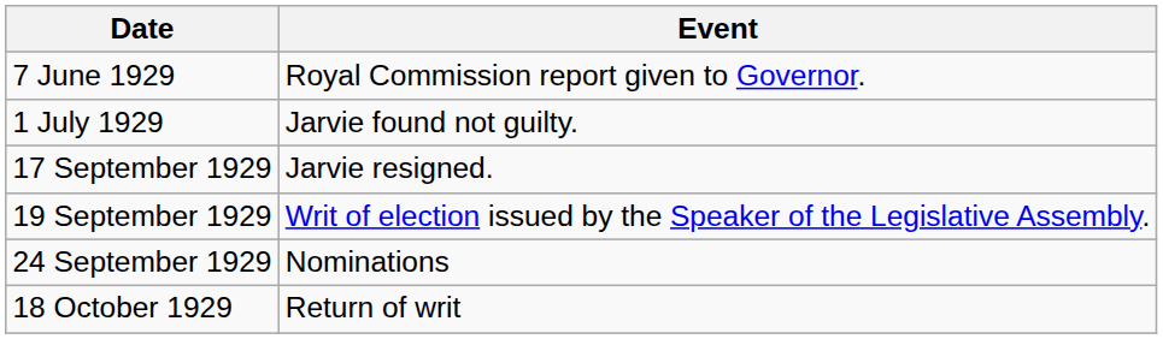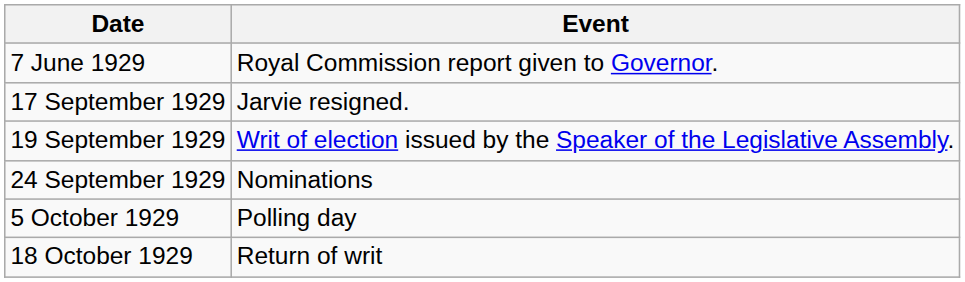- row: 1 July 1929 | Jarvie found not guilty.
+ row: 5 October 1929 | Polling day
